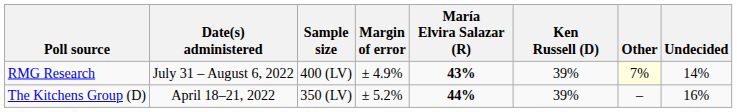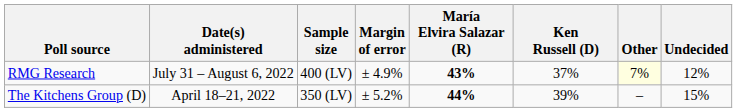RMG Research | Ken Russell (D): 39% -> 37%
RMG Research | Undecided: 14% -> 12%
The Kitchens Group (D) | Undecided: 16% -> 15%
